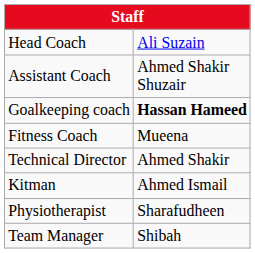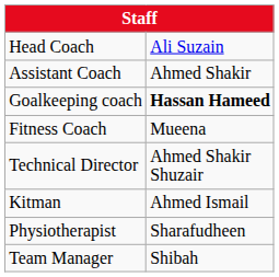Assistant Coach | column 2: Ahmed Shakir Shuzair -> Ahmed Shakir
Technical Director | column 2: Ahmed Shakir -> Ahmed Shakir Shuzair
